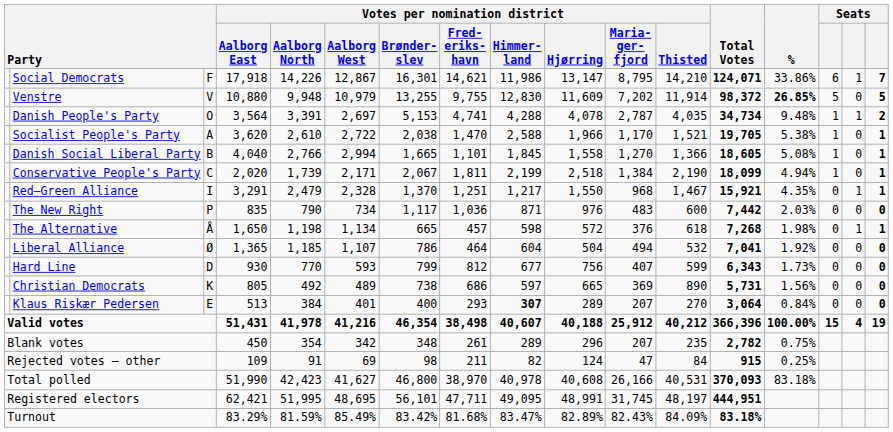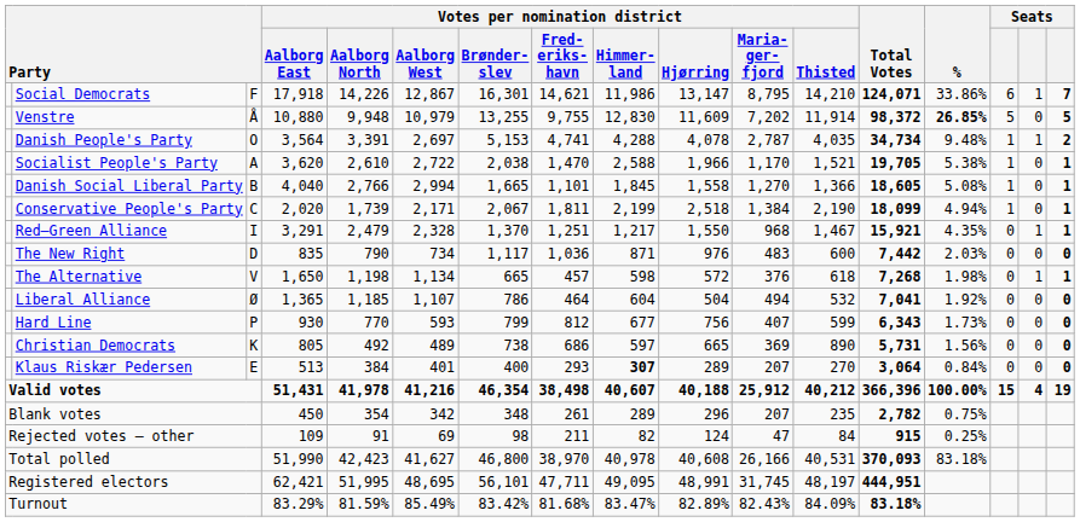Venstre | column 3: V -> Å
The New Right | column 3: P -> D
The Alternative | column 3: Å -> V
Hard Line | column 3: D -> P
